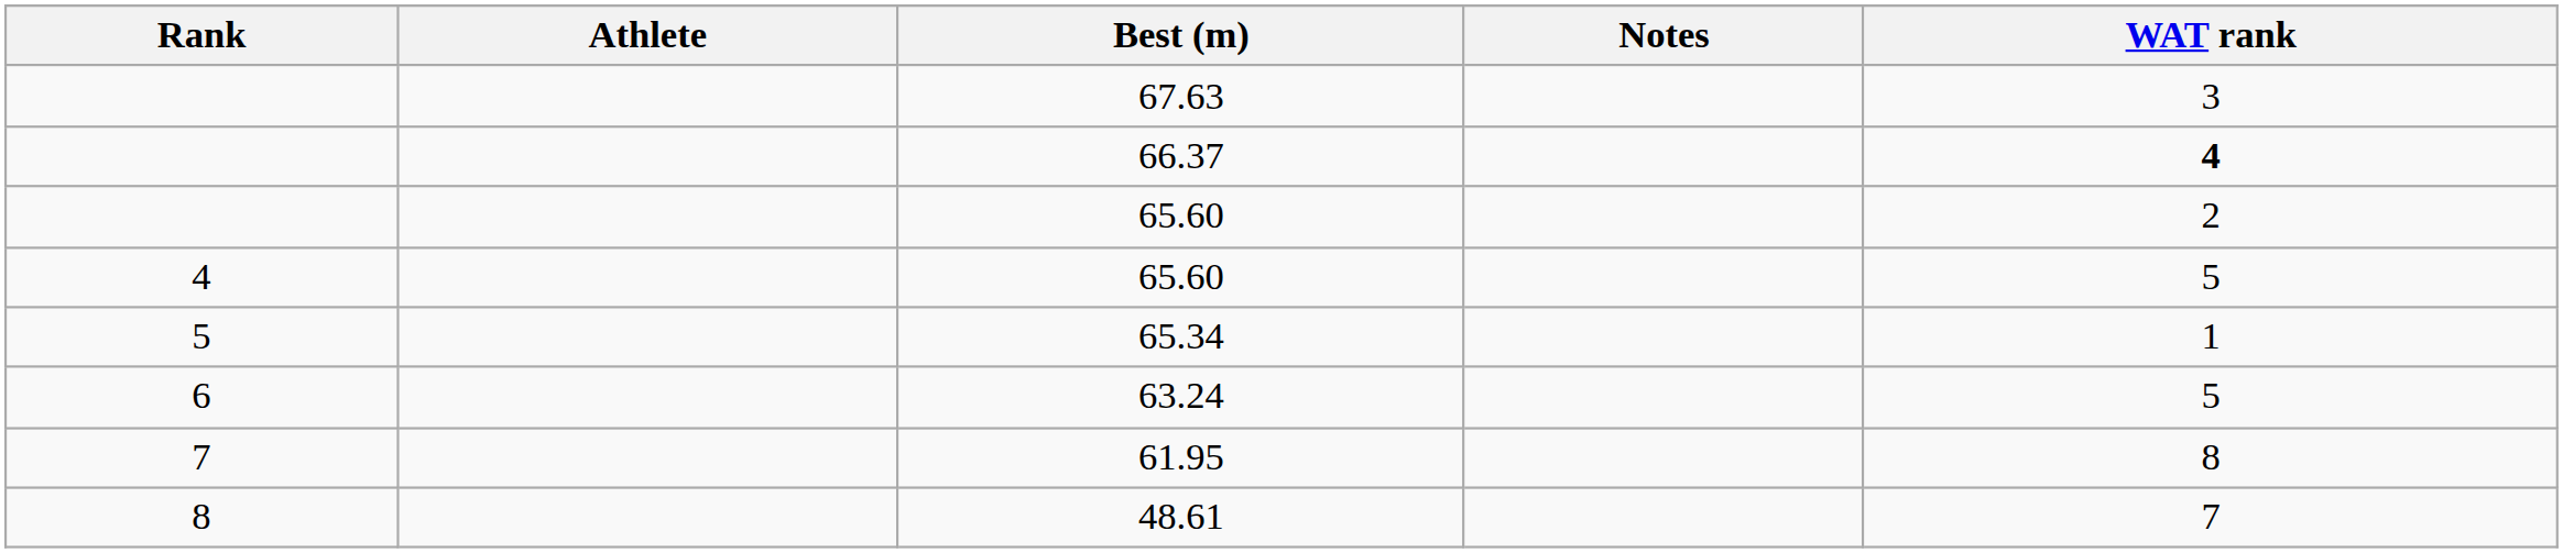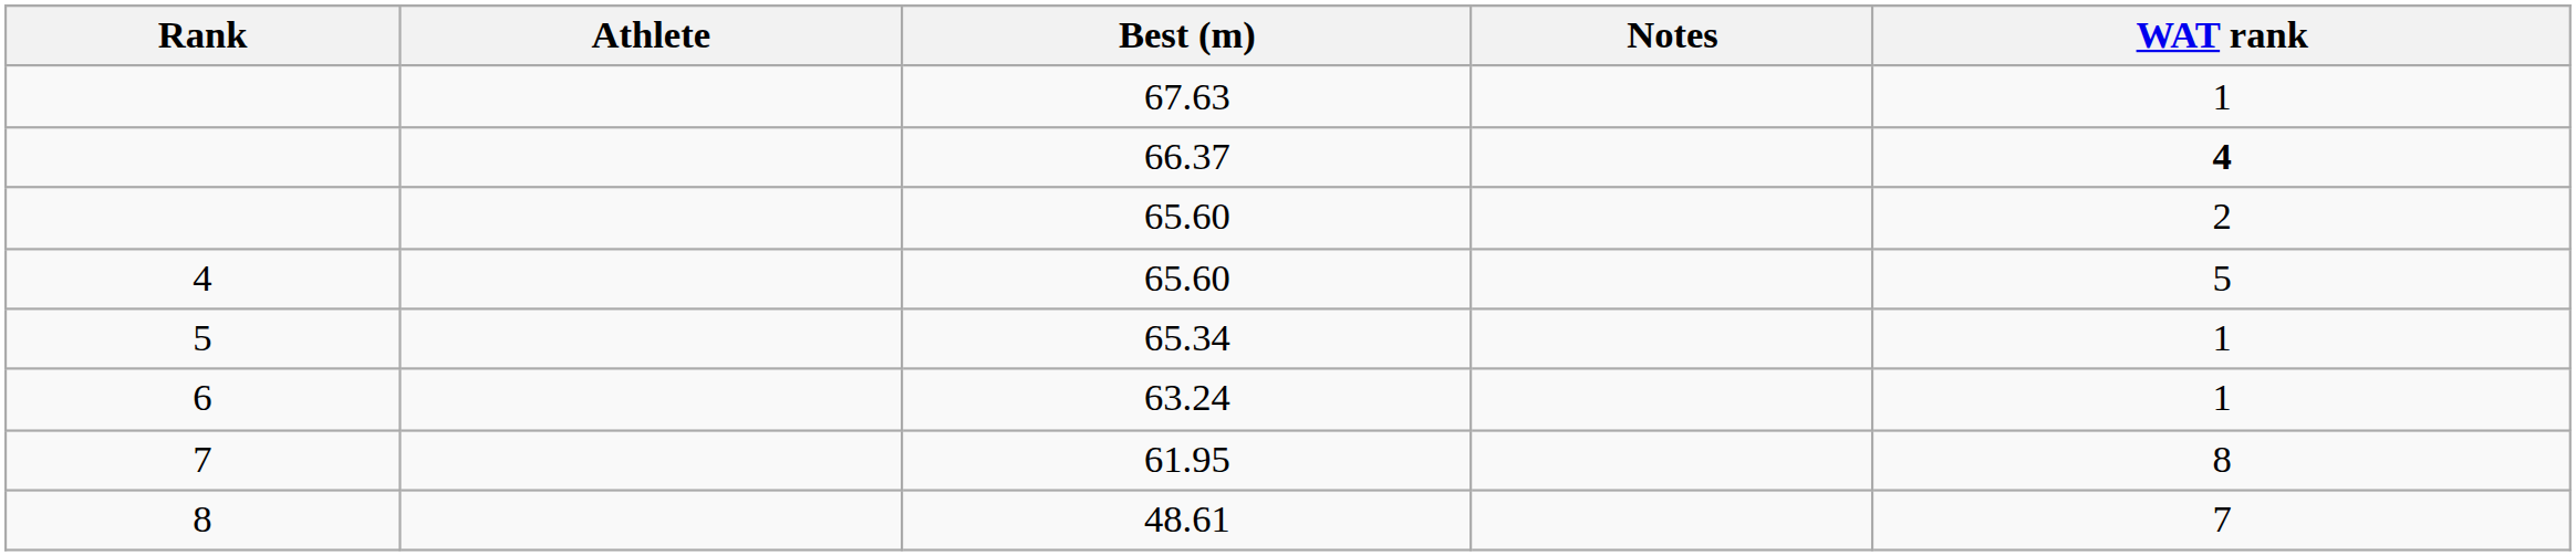67.63 | WAT rank: 3 -> 1
63.24 | WAT rank: 5 -> 1
